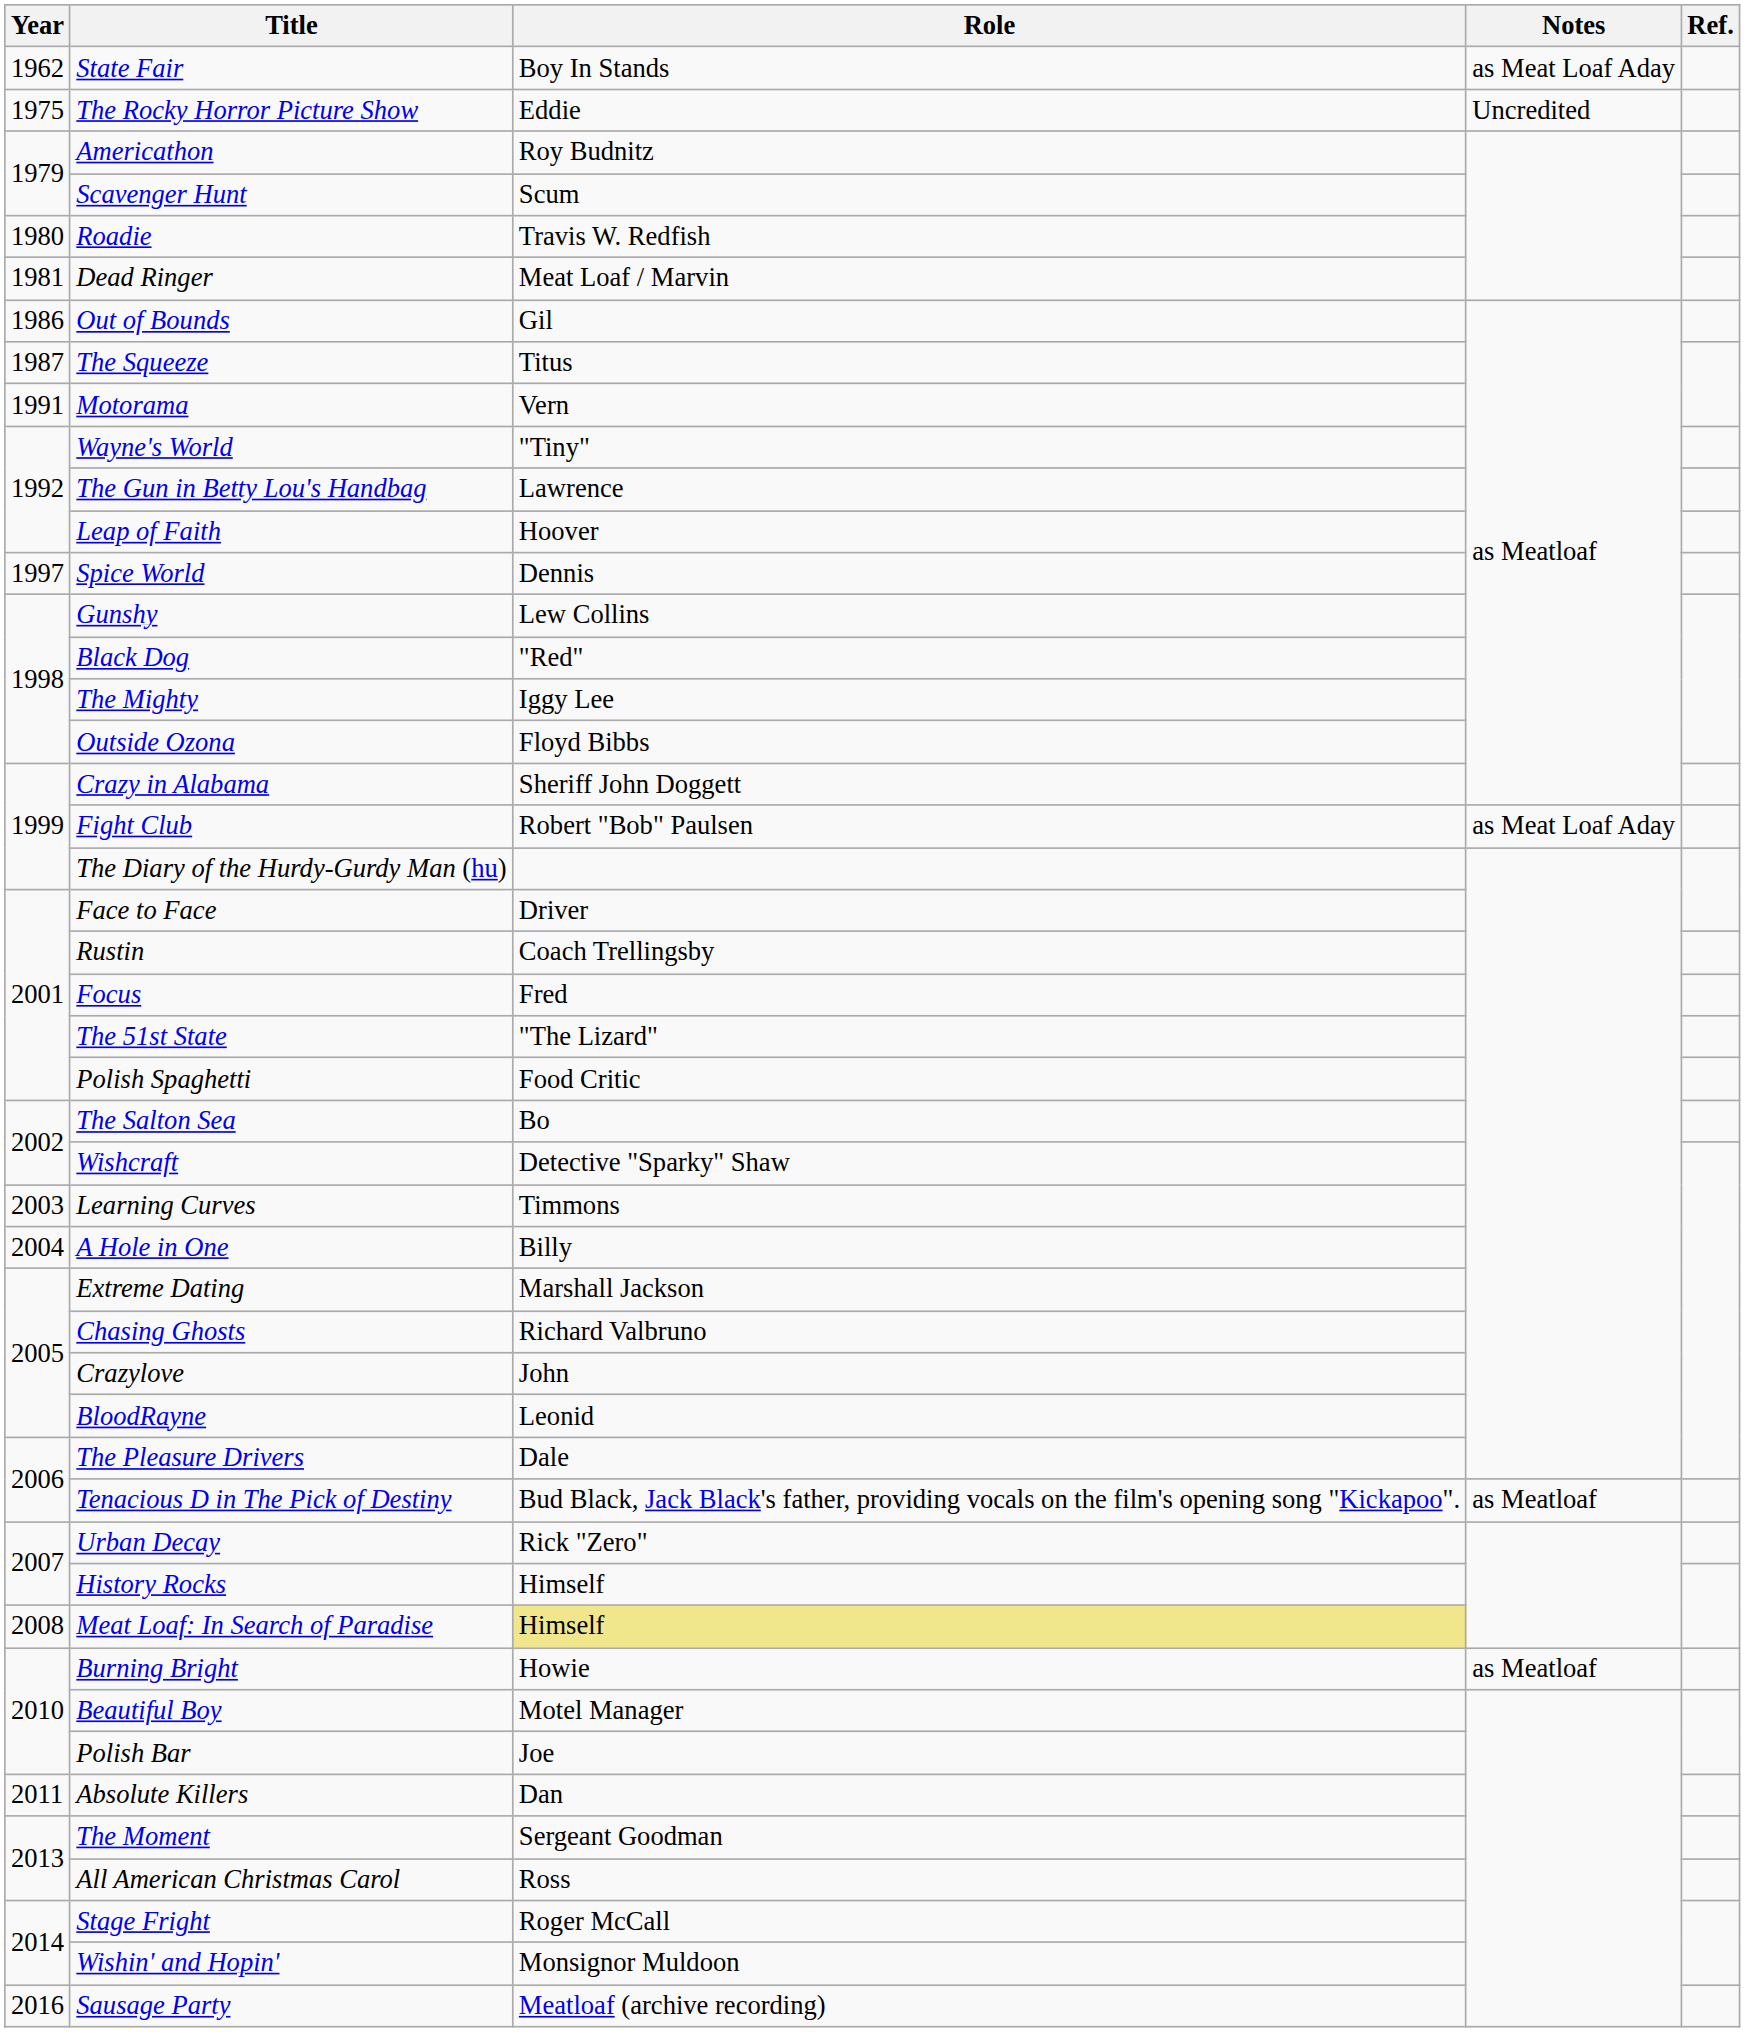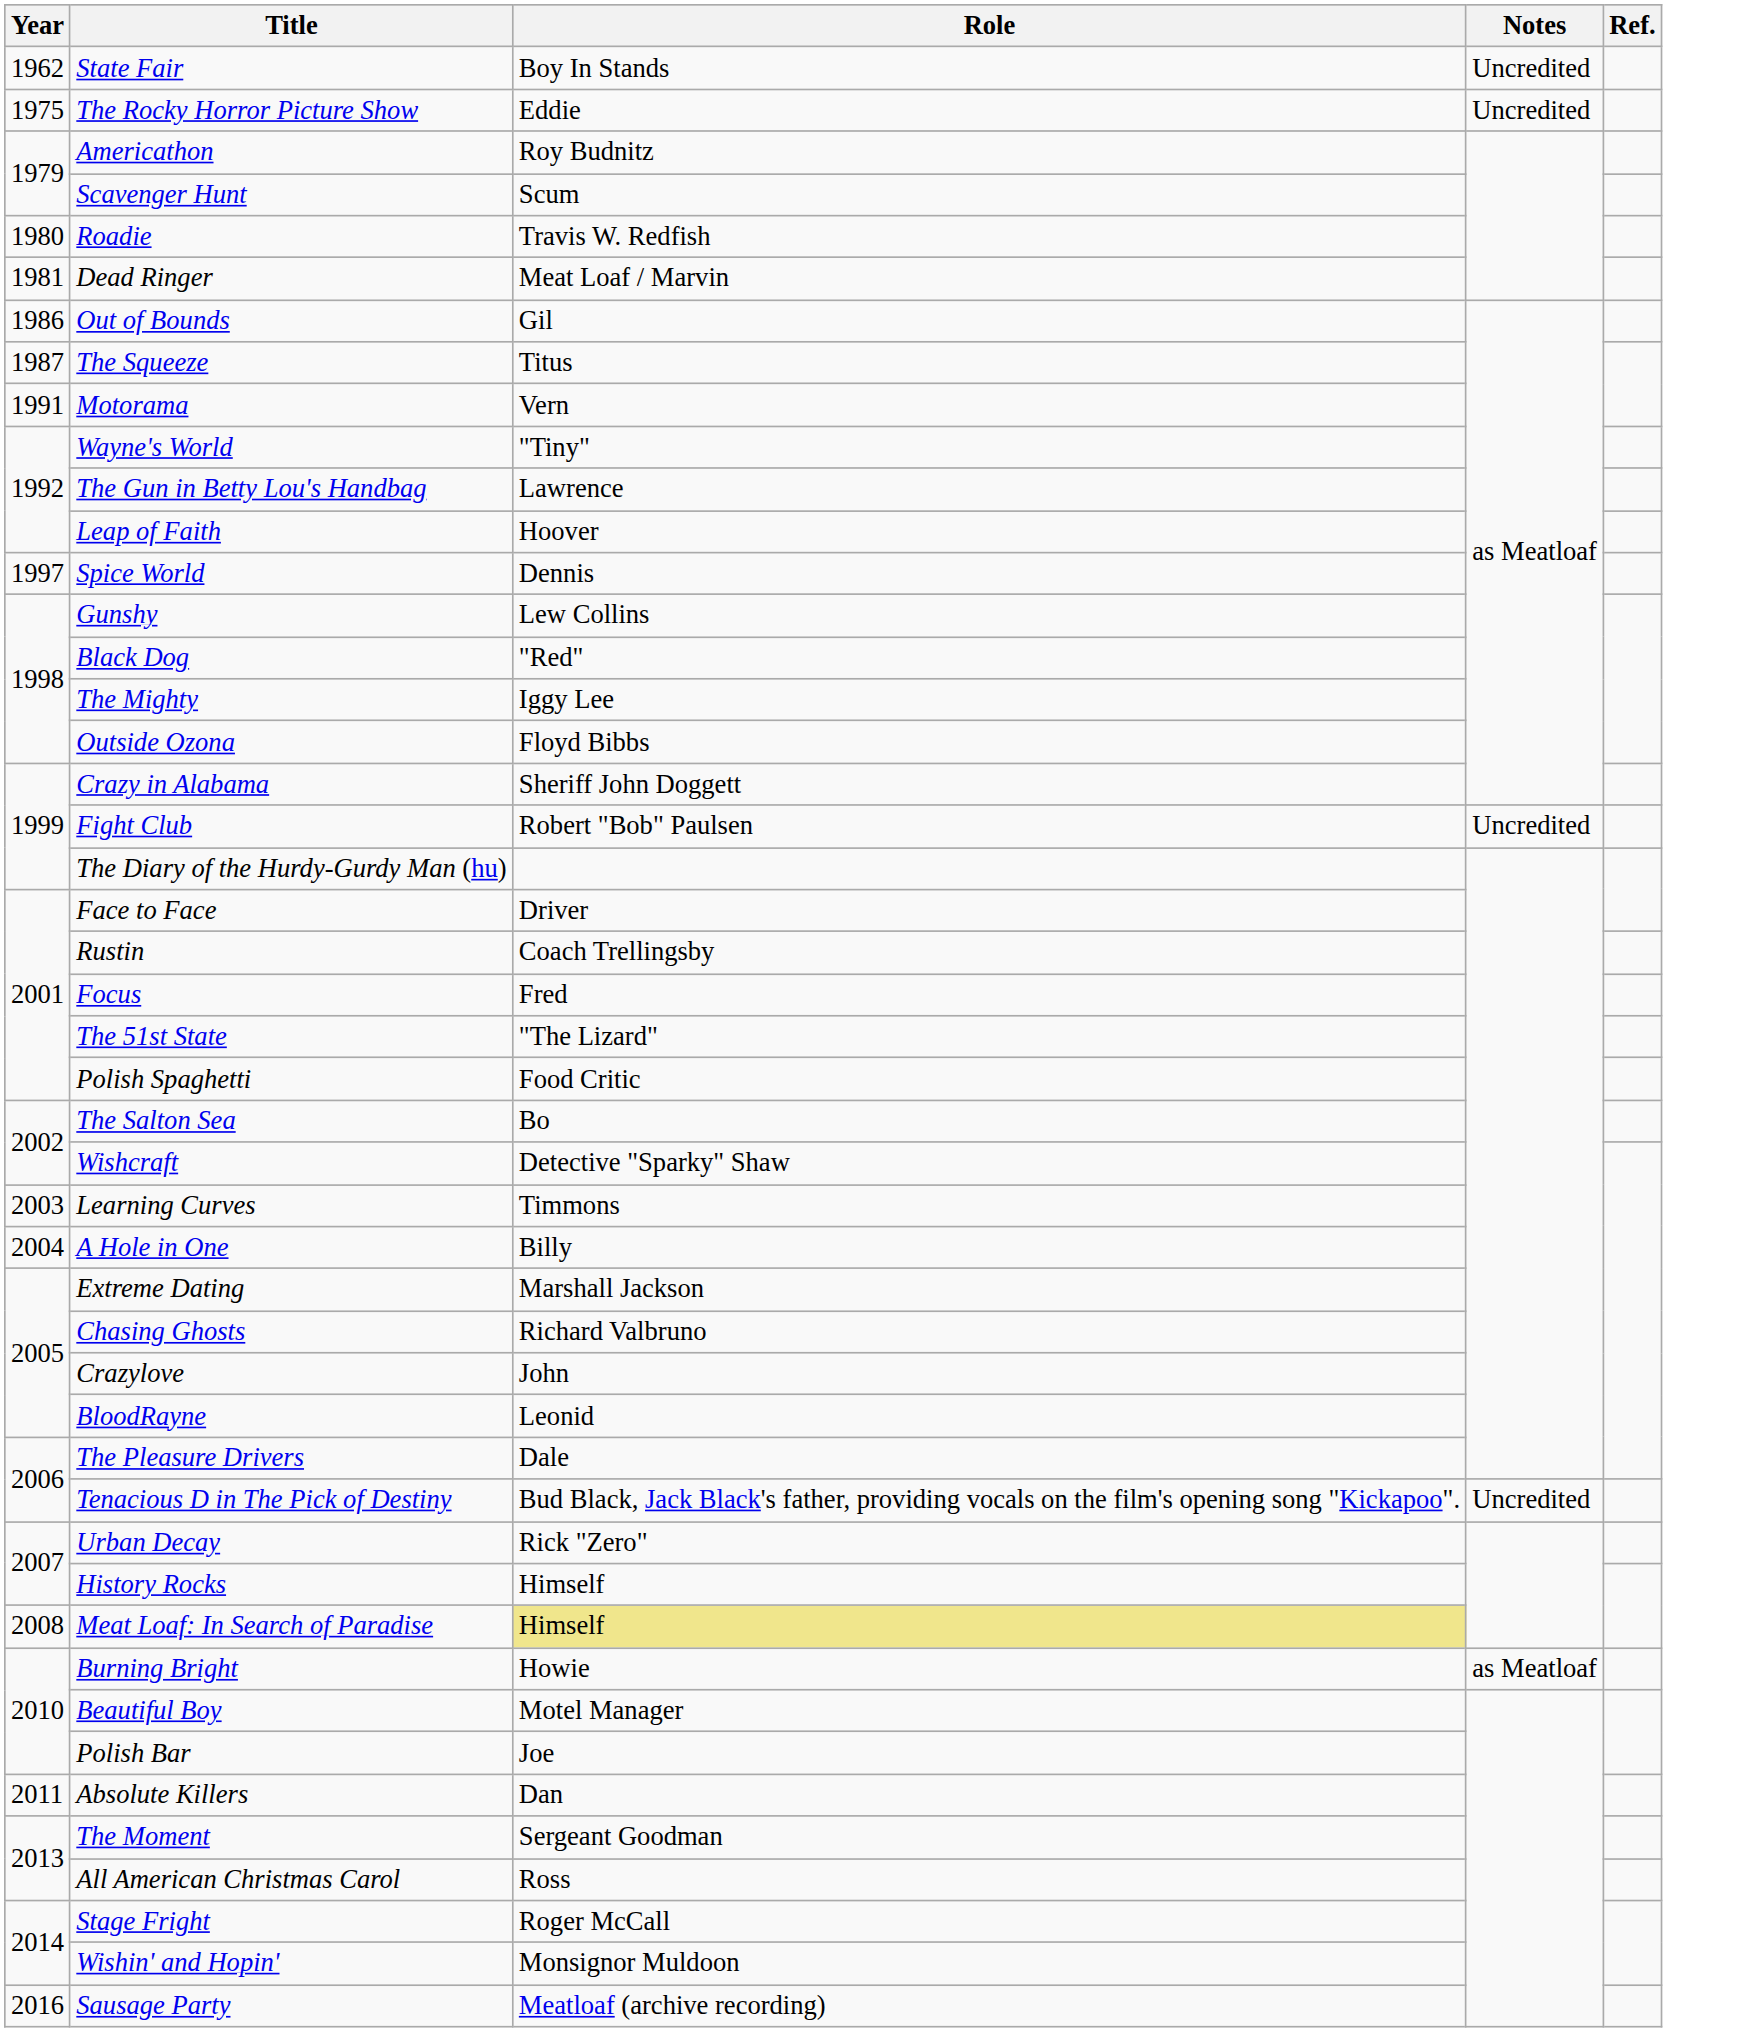State Fair | Notes: as Meat Loaf Aday -> Uncredited
Fight Club | Notes: as Meat Loaf Aday -> Uncredited
Tenacious D in The Pick of Destiny | Notes: as Meatloaf -> Uncredited
